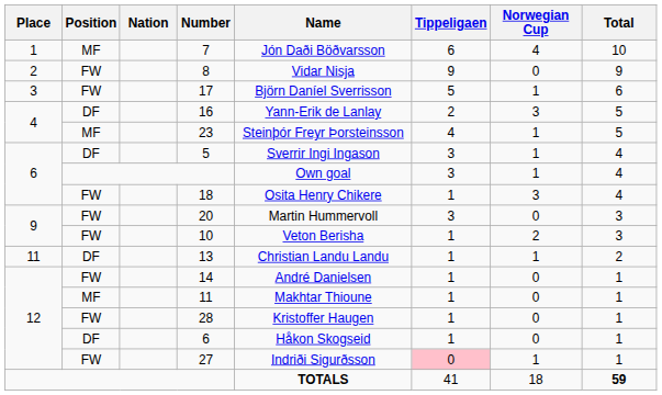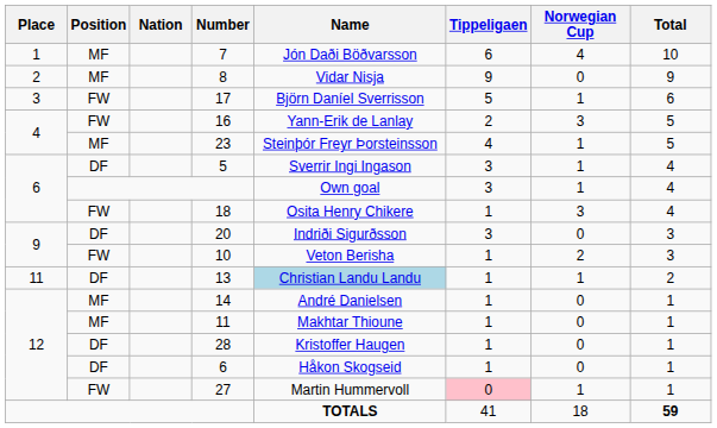8 | Position: FW -> MF
16 | Position: DF -> FW
20 | Position: FW -> DF
20 | Name: Martin Hummervoll -> Indriði Sigurðsson
13 | Name: no background -> lightblue background
14 | Position: FW -> MF
28 | Position: FW -> DF
27 | Name: Indriði Sigurðsson -> Martin Hummervoll
